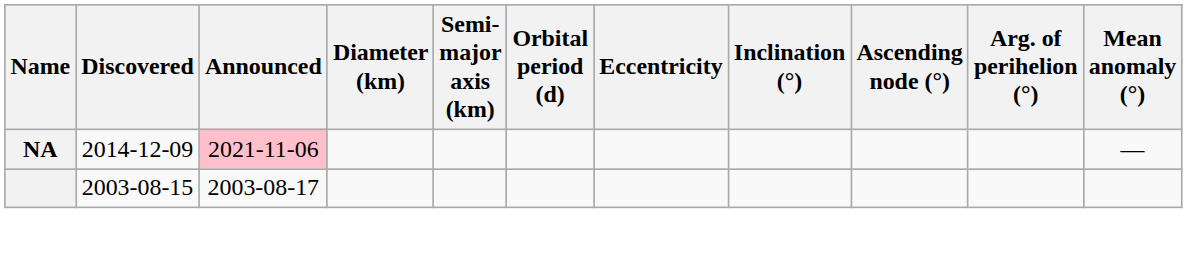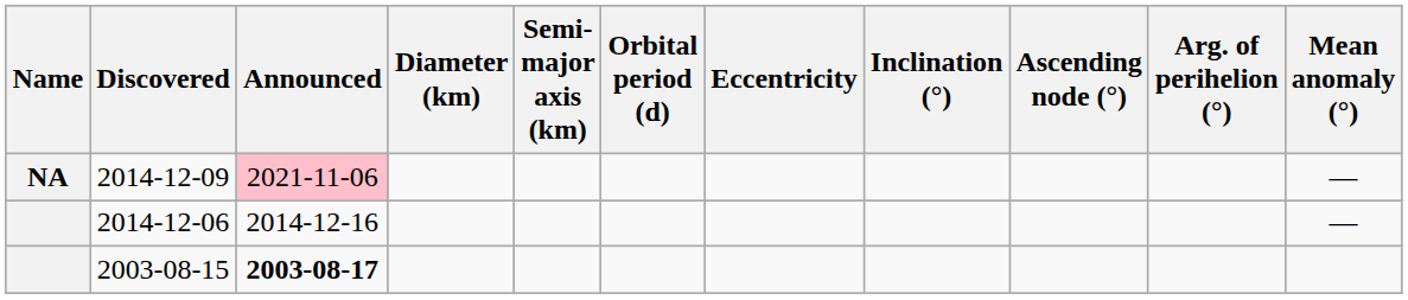+ row: 2014-12-06 | 2014-12-16 | —
2003-08-15 | Announced: normal -> bold
